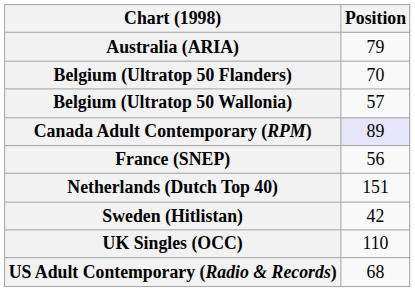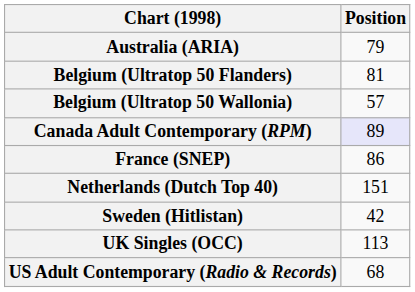Belgium (Ultratop 50 Flanders) | Position: 70 -> 81
France (SNEP) | Position: 56 -> 86
UK Singles (OCC) | Position: 110 -> 113
